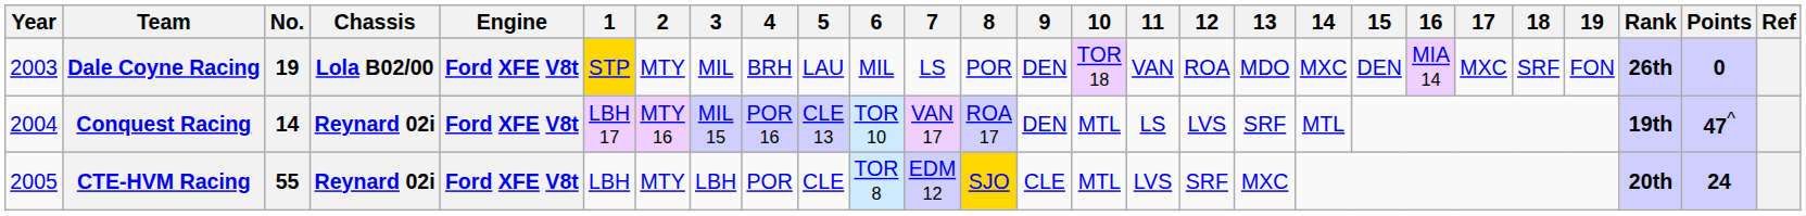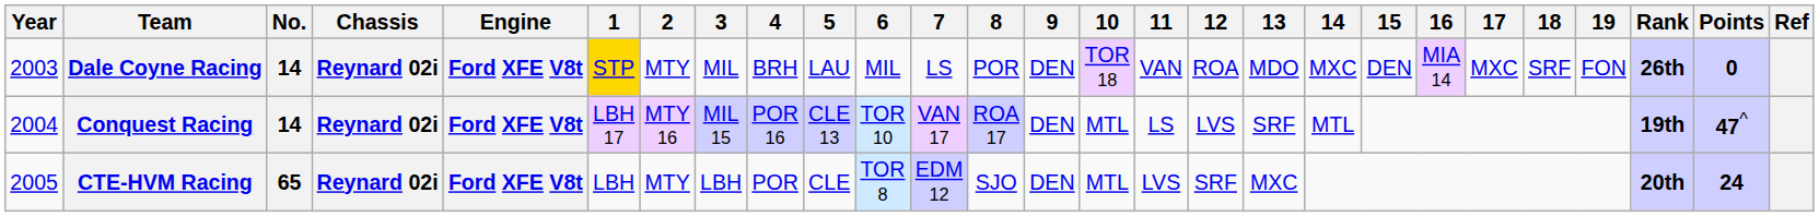Dale Coyne Racing | No.: 19 -> 14
Dale Coyne Racing | Chassis: Lola B02/00 -> Reynard 02i
CTE-HVM Racing | No.: 55 -> 65
CTE-HVM Racing | 8: gold background -> no background
CTE-HVM Racing | 9: CLE -> DEN
